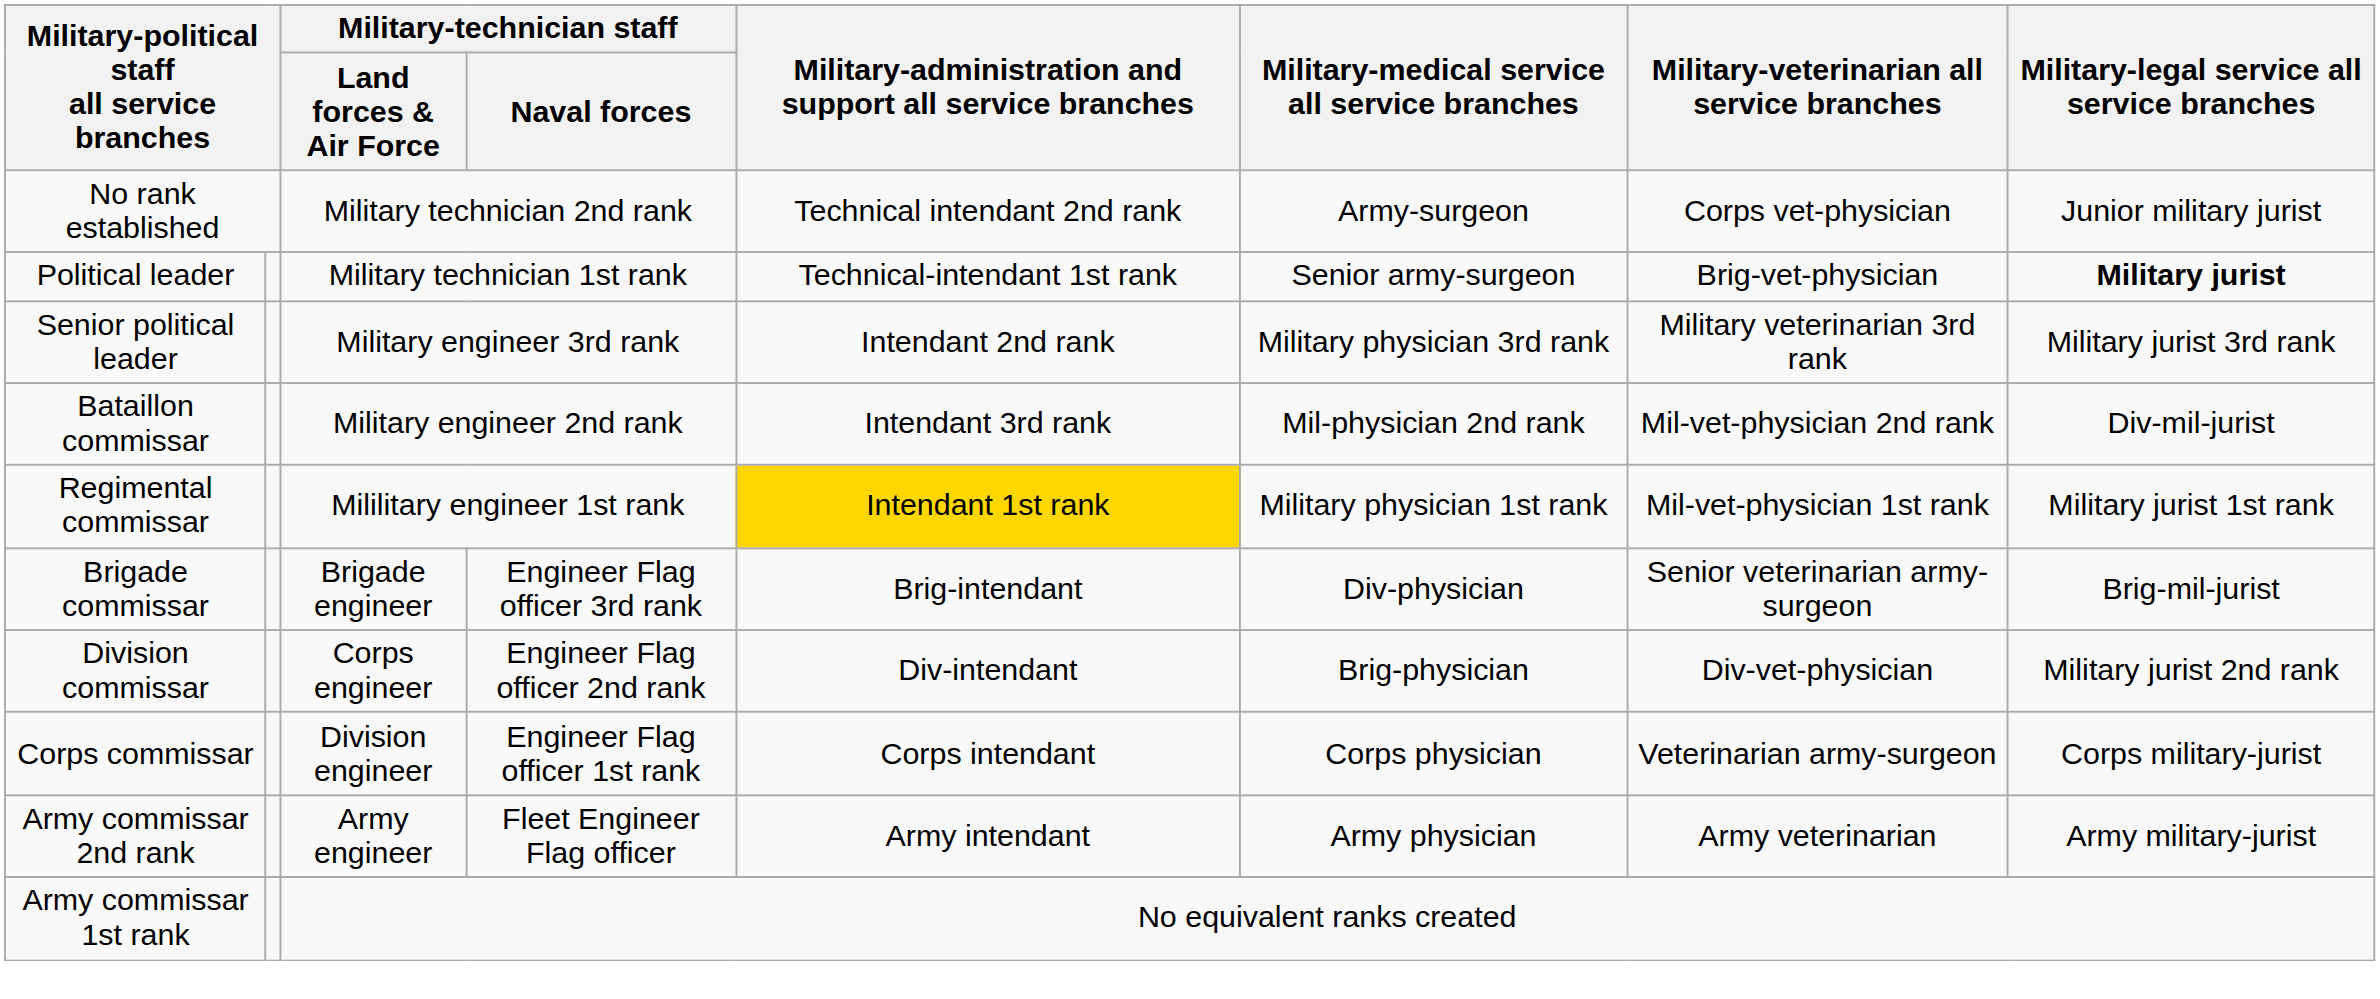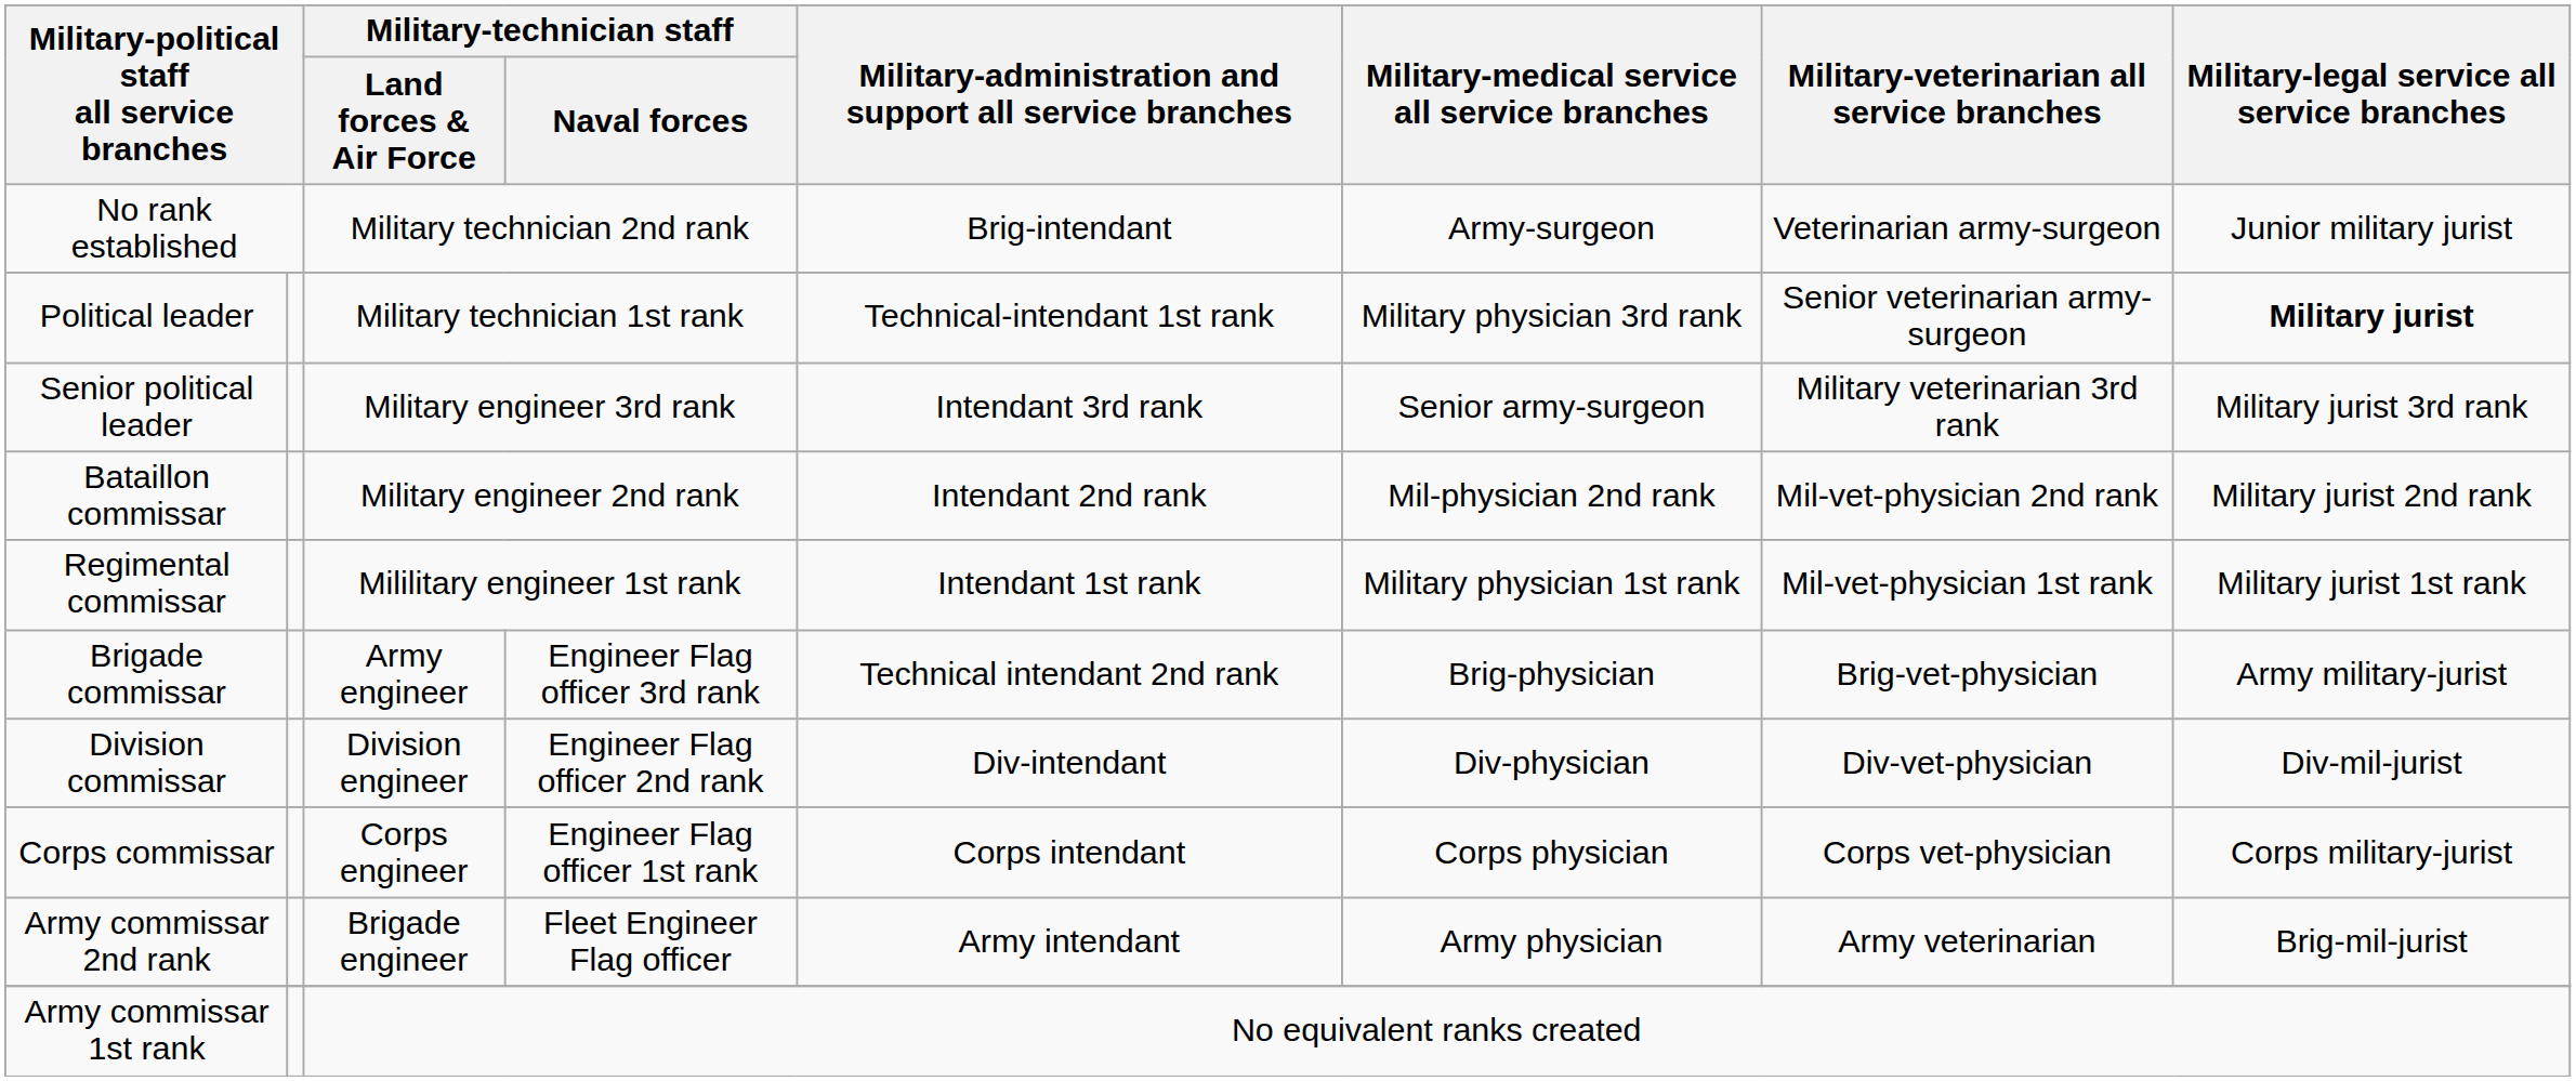No rank established | Military-administration and support all service branches: Technical intendant 2nd rank -> Brig-intendant
No rank established | Military-veterinarian all service branches: Corps vet-physician -> Veterinarian army-surgeon
Political leader | Military-medical service all service branches: Senior army-surgeon -> Military physician 3rd rank
Political leader | Military-veterinarian all service branches: Brig-vet-physician -> Senior veterinarian army-surgeon
Senior political leader | Military-administration and support all service branches: Intendant 2nd rank -> Intendant 3rd rank
Senior political leader | Military-medical service all service branches: Military physician 3rd rank -> Senior army-surgeon
Bataillon commissar | Military-administration and support all service branches: Intendant 3rd rank -> Intendant 2nd rank
Bataillon commissar | Military-legal service all service branches: Div-mil-jurist -> Military jurist 2nd rank
Regimental commissar | Military-administration and support all service branches: gold background -> no background
Brigade commissar | Military-technician staff / Land forces & Air Force: Brigade engineer -> Army engineer
Brigade commissar | Military-administration and support all service branches: Brig-intendant -> Technical intendant 2nd rank
Brigade commissar | Military-medical service all service branches: Div-physician -> Brig-physician
Brigade commissar | Military-veterinarian all service branches: Senior veterinarian army-surgeon -> Brig-vet-physician
Brigade commissar | Military-legal service all service branches: Brig-mil-jurist -> Army military-jurist
Division commissar | Military-technician staff / Land forces & Air Force: Corps engineer -> Division engineer
Division commissar | Military-medical service all service branches: Brig-physician -> Div-physician
Division commissar | Military-legal service all service branches: Military jurist 2nd rank -> Div-mil-jurist
Corps commissar | Military-technician staff / Land forces & Air Force: Division engineer -> Corps engineer
Corps commissar | Military-veterinarian all service branches: Veterinarian army-surgeon -> Corps vet-physician
Army commissar 2nd rank | Military-technician staff / Land forces & Air Force: Army engineer -> Brigade engineer
Army commissar 2nd rank | Military-legal service all service branches: Army military-jurist -> Brig-mil-jurist
